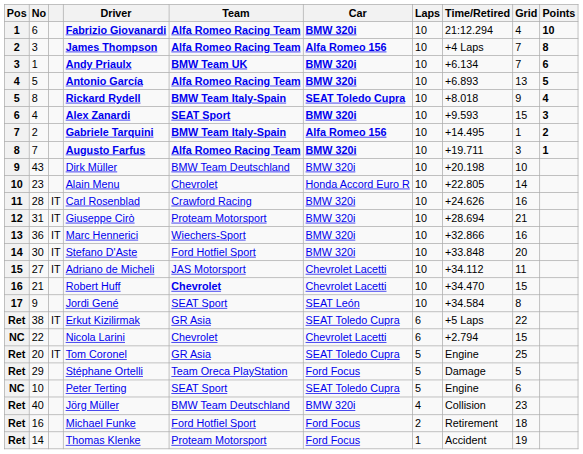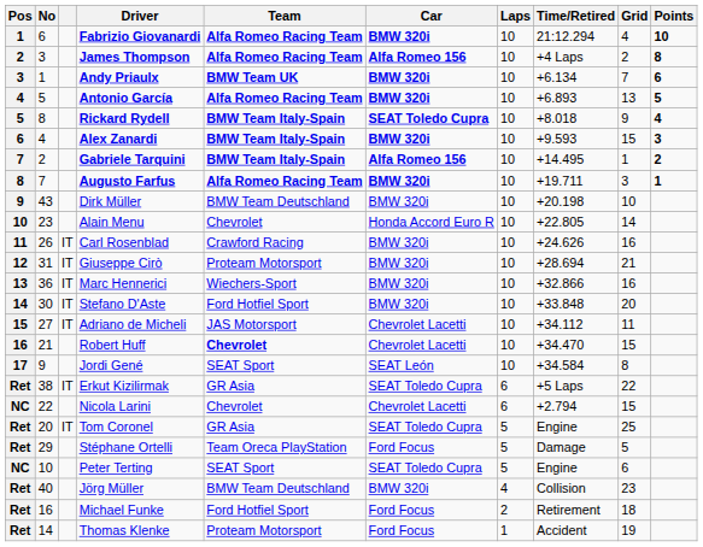James Thompson | Grid: 7 -> 2
Alex Zanardi | Team: SEAT Sport -> BMW Team Italy-Spain
Carl Rosenblad | No: 28 -> 26
